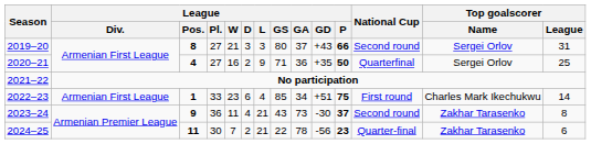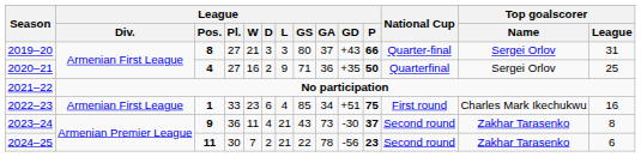2019–20 | National Cup: Second round -> Quarter-final
2022–23 | Top goalscorer / League: 14 -> 16
2024–25 | National Cup: Quarter-final -> Second round
